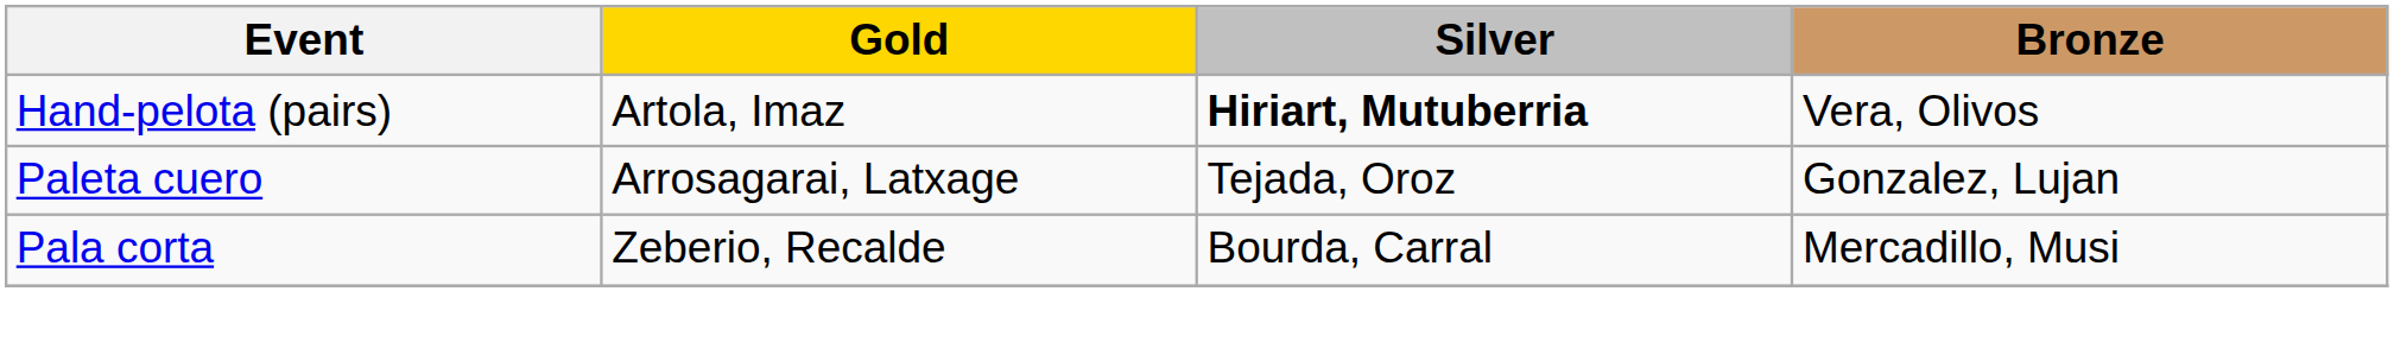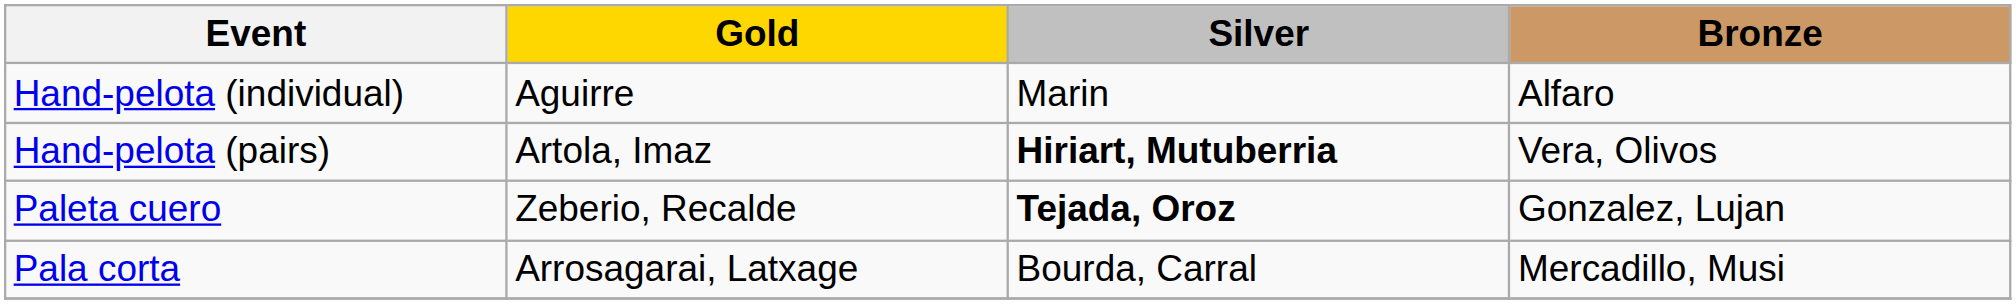+ row: Hand-pelota (individual) | Aguirre | Marin | Alfaro
Paleta cuero | Gold: Arrosagarai, Latxage -> Zeberio, Recalde
Paleta cuero | Silver: normal -> bold
Pala corta | Gold: Zeberio, Recalde -> Arrosagarai, Latxage
